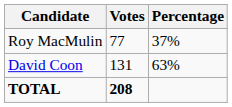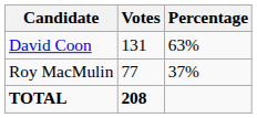rows swapped: David Coon <-> Roy MacMulin
